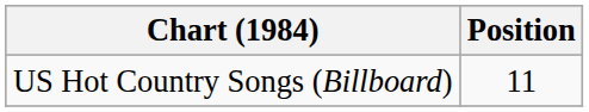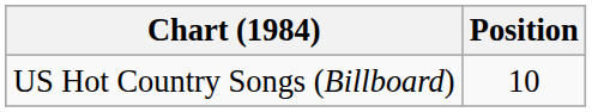US Hot Country Songs (Billboard) | Position: 11 -> 10
